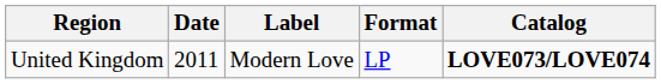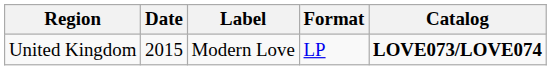United Kingdom | Date: 2011 -> 2015
